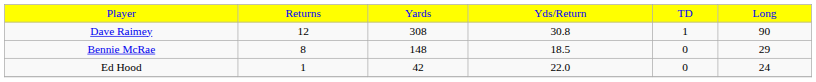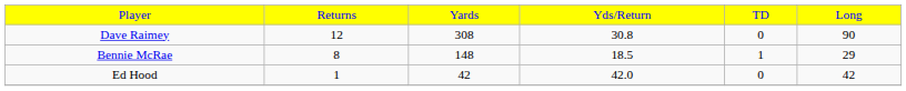Dave Raimey | column 5: 1 -> 0
Bennie McRae | column 5: 0 -> 1
Ed Hood | column 4: 22.0 -> 42.0
Ed Hood | column 6: 24 -> 42
